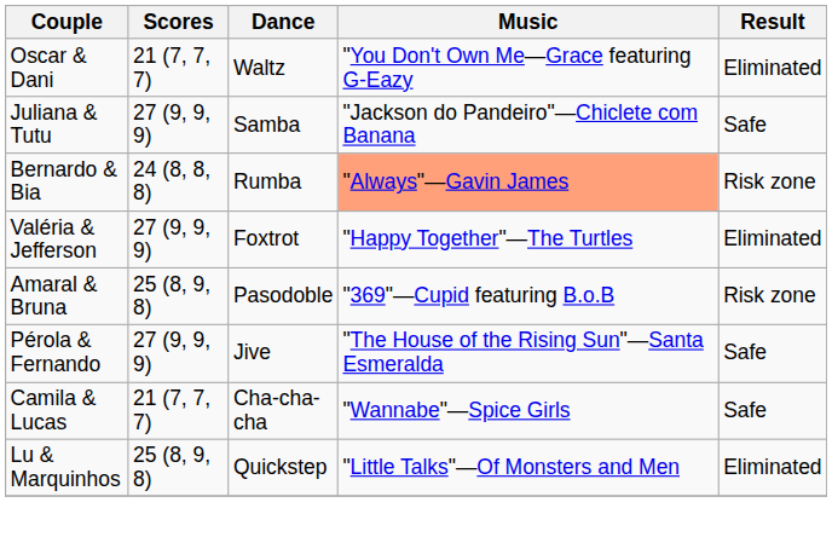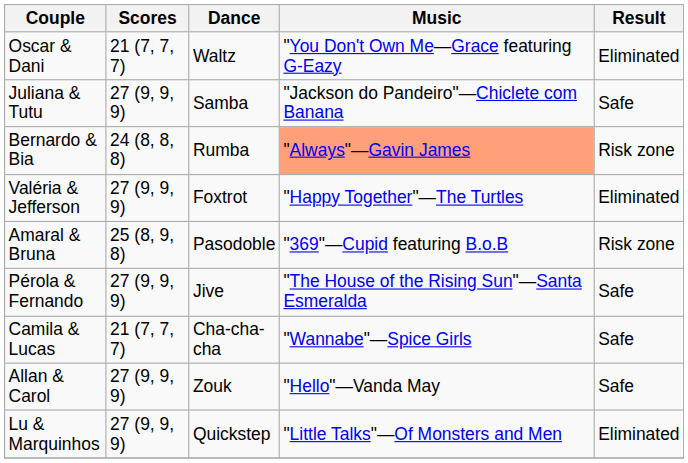+ row: Allan & Carol | 27 (9, 9, 9) | Zouk | "Hello"—Vanda May | Safe
Lu & Marquinhos | Scores: 25 (8, 9, 8) -> 27 (9, 9, 9)
